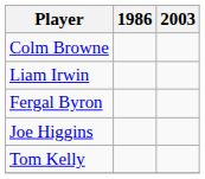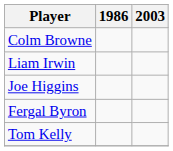rows swapped: Fergal Byron <-> Joe Higgins
